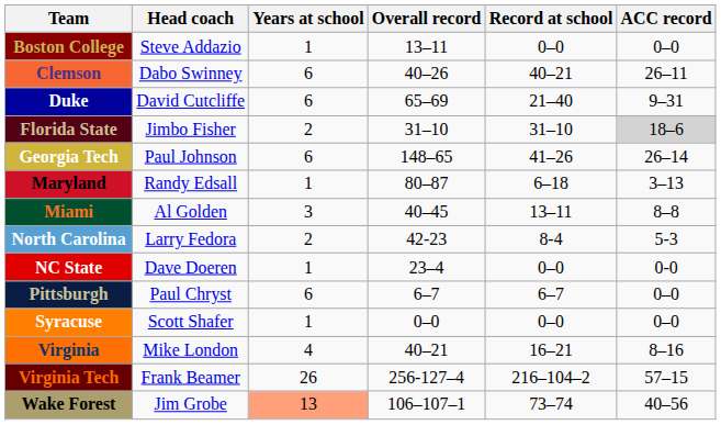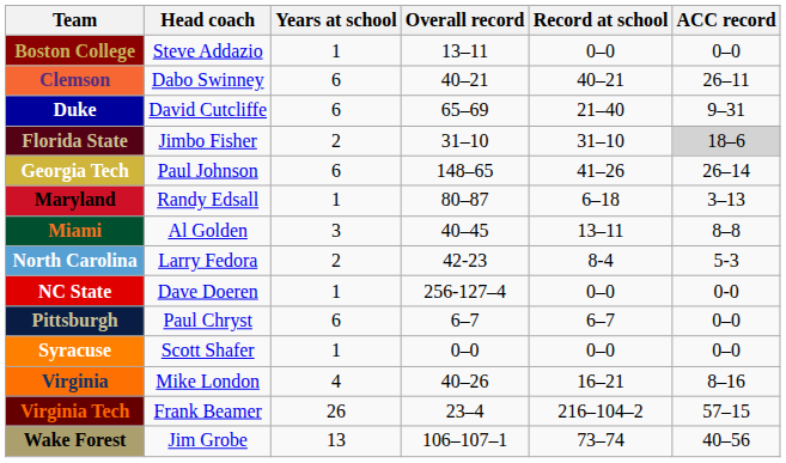Clemson | Overall record: 40–26 -> 40–21
NC State | Overall record: 23–4 -> 256-127–4
Virginia | Overall record: 40–21 -> 40–26
Virginia Tech | Overall record: 256-127–4 -> 23–4
Wake Forest | Years at school: lightsalmon background -> no background
